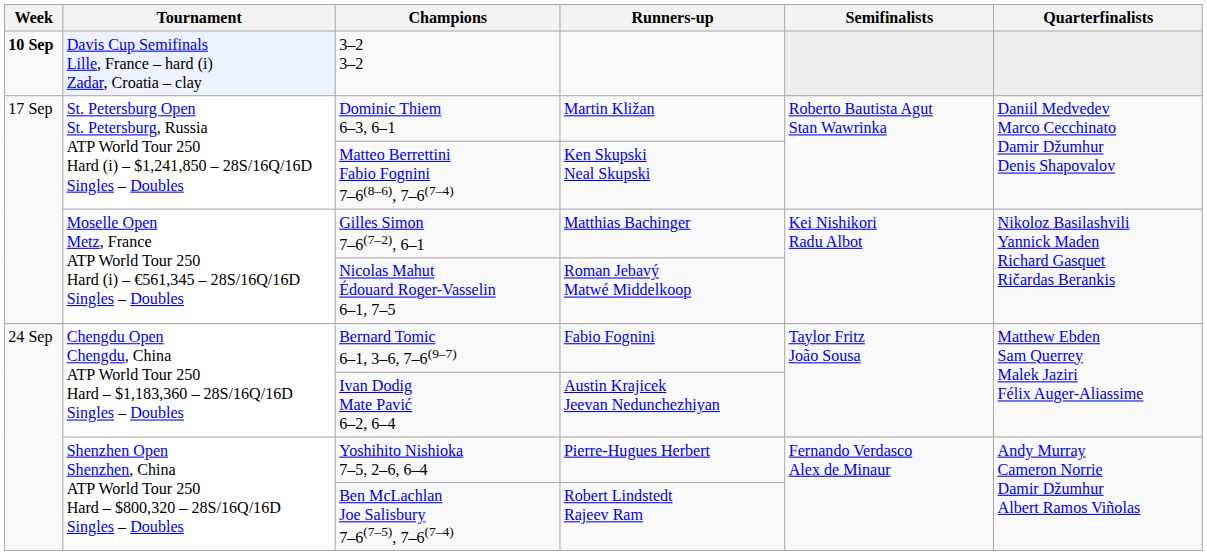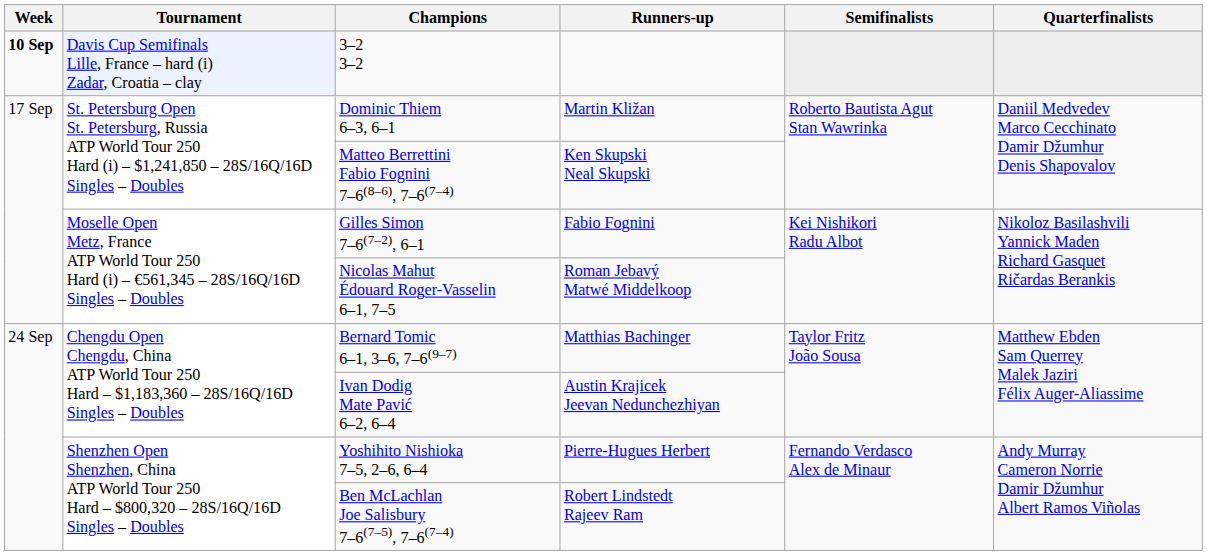Gilles Simon 7–6(7–2), 6–1 | Runners-up: Matthias Bachinger -> Fabio Fognini
Bernard Tomic 6–1, 3–6, 7–6(9–7) | Runners-up: Fabio Fognini -> Matthias Bachinger
